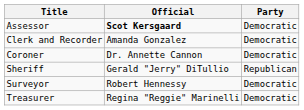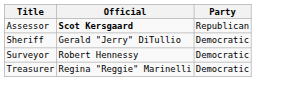Assessor | Party: Democratic -> Republican
- row: Clerk and Recorder | Amanda Gonzalez | Democratic
- row: Coroner | Dr. Annette Cannon | Democratic
Sheriff | Party: Republican -> Democratic
